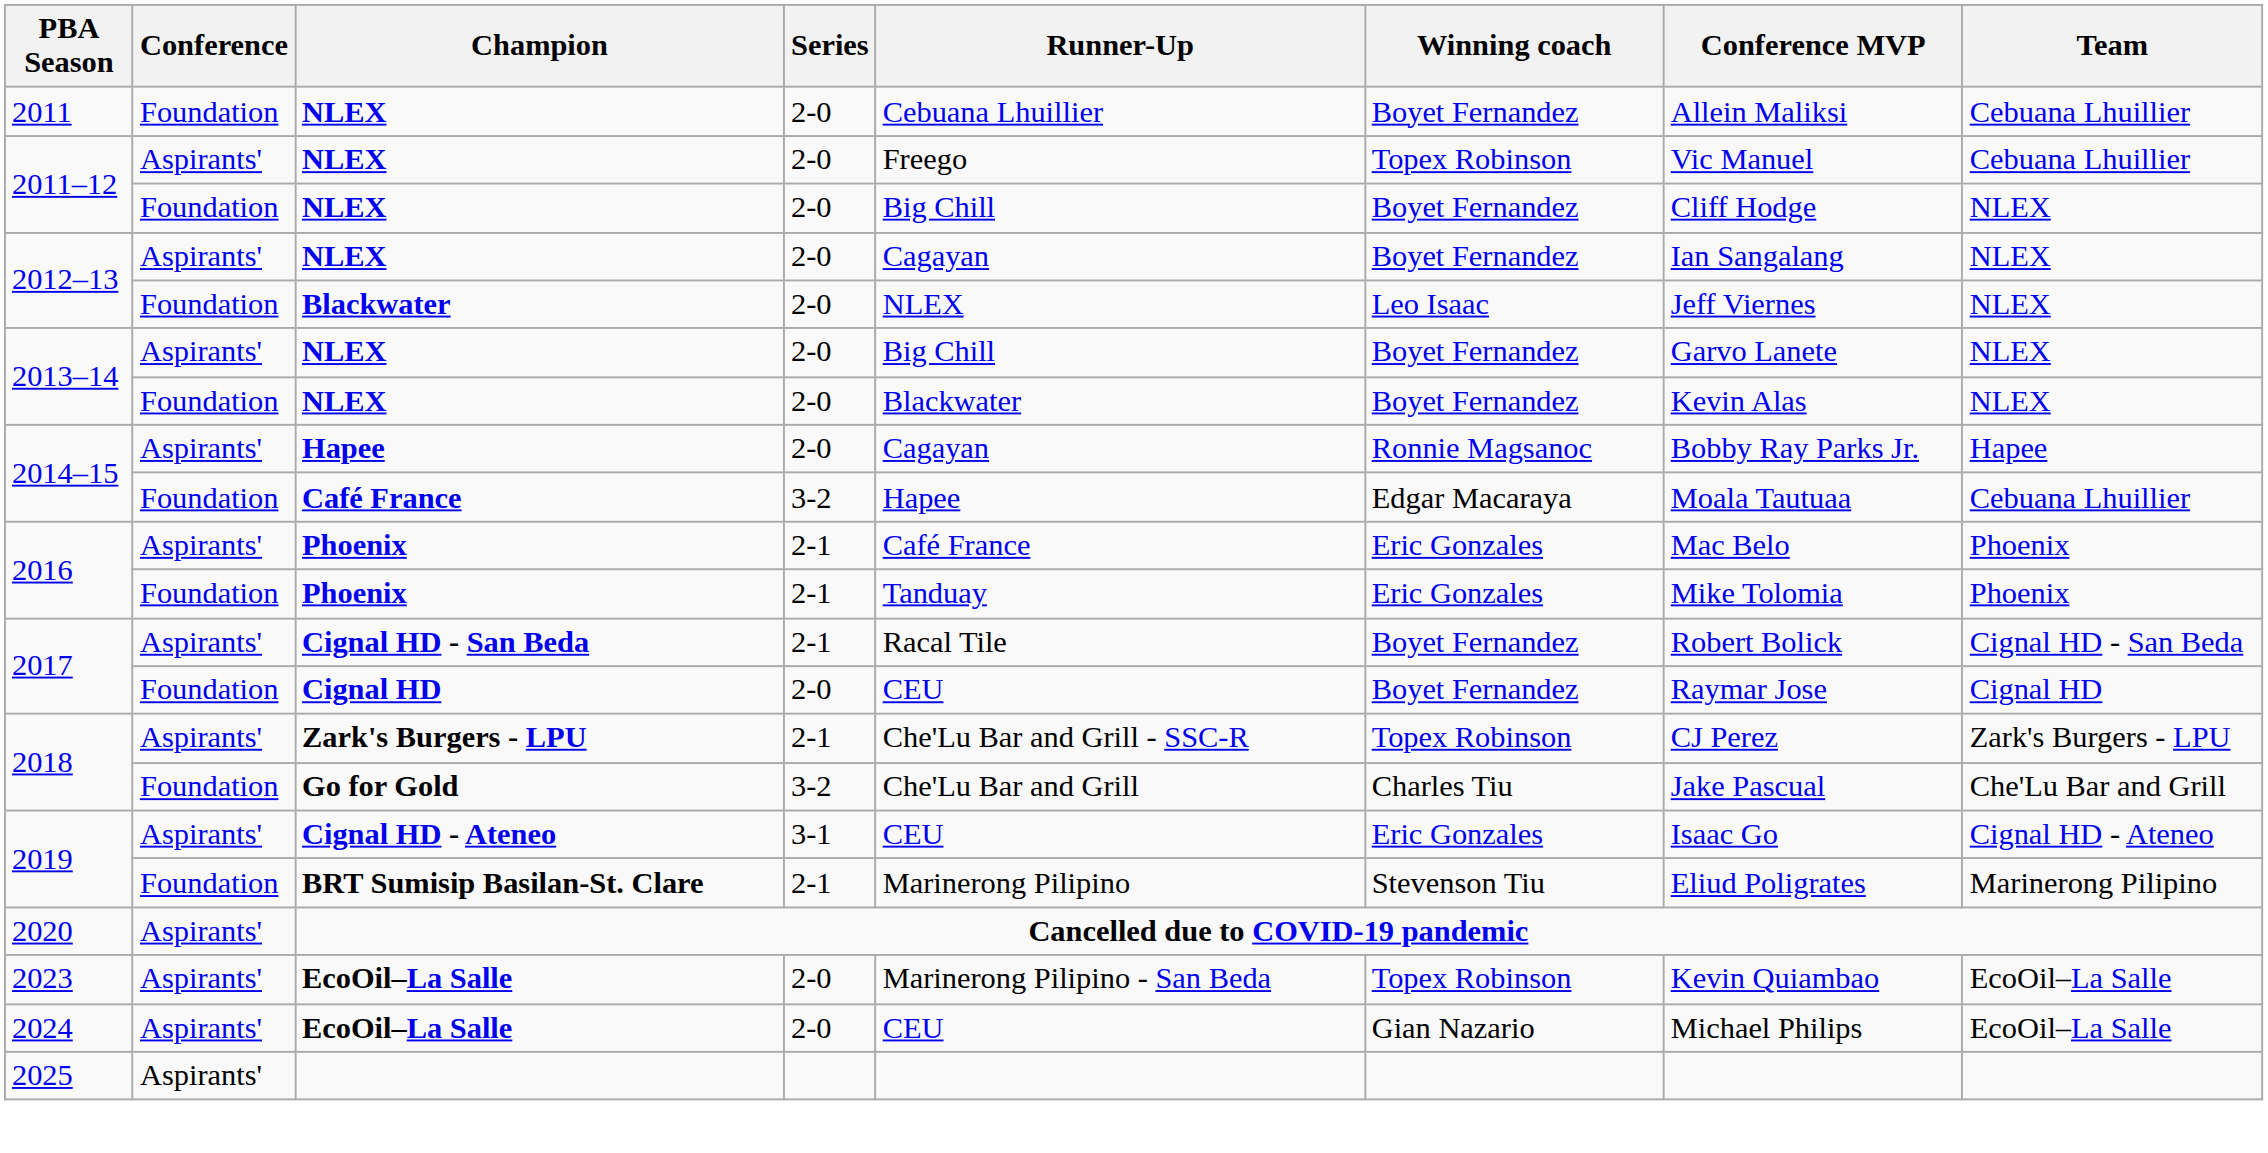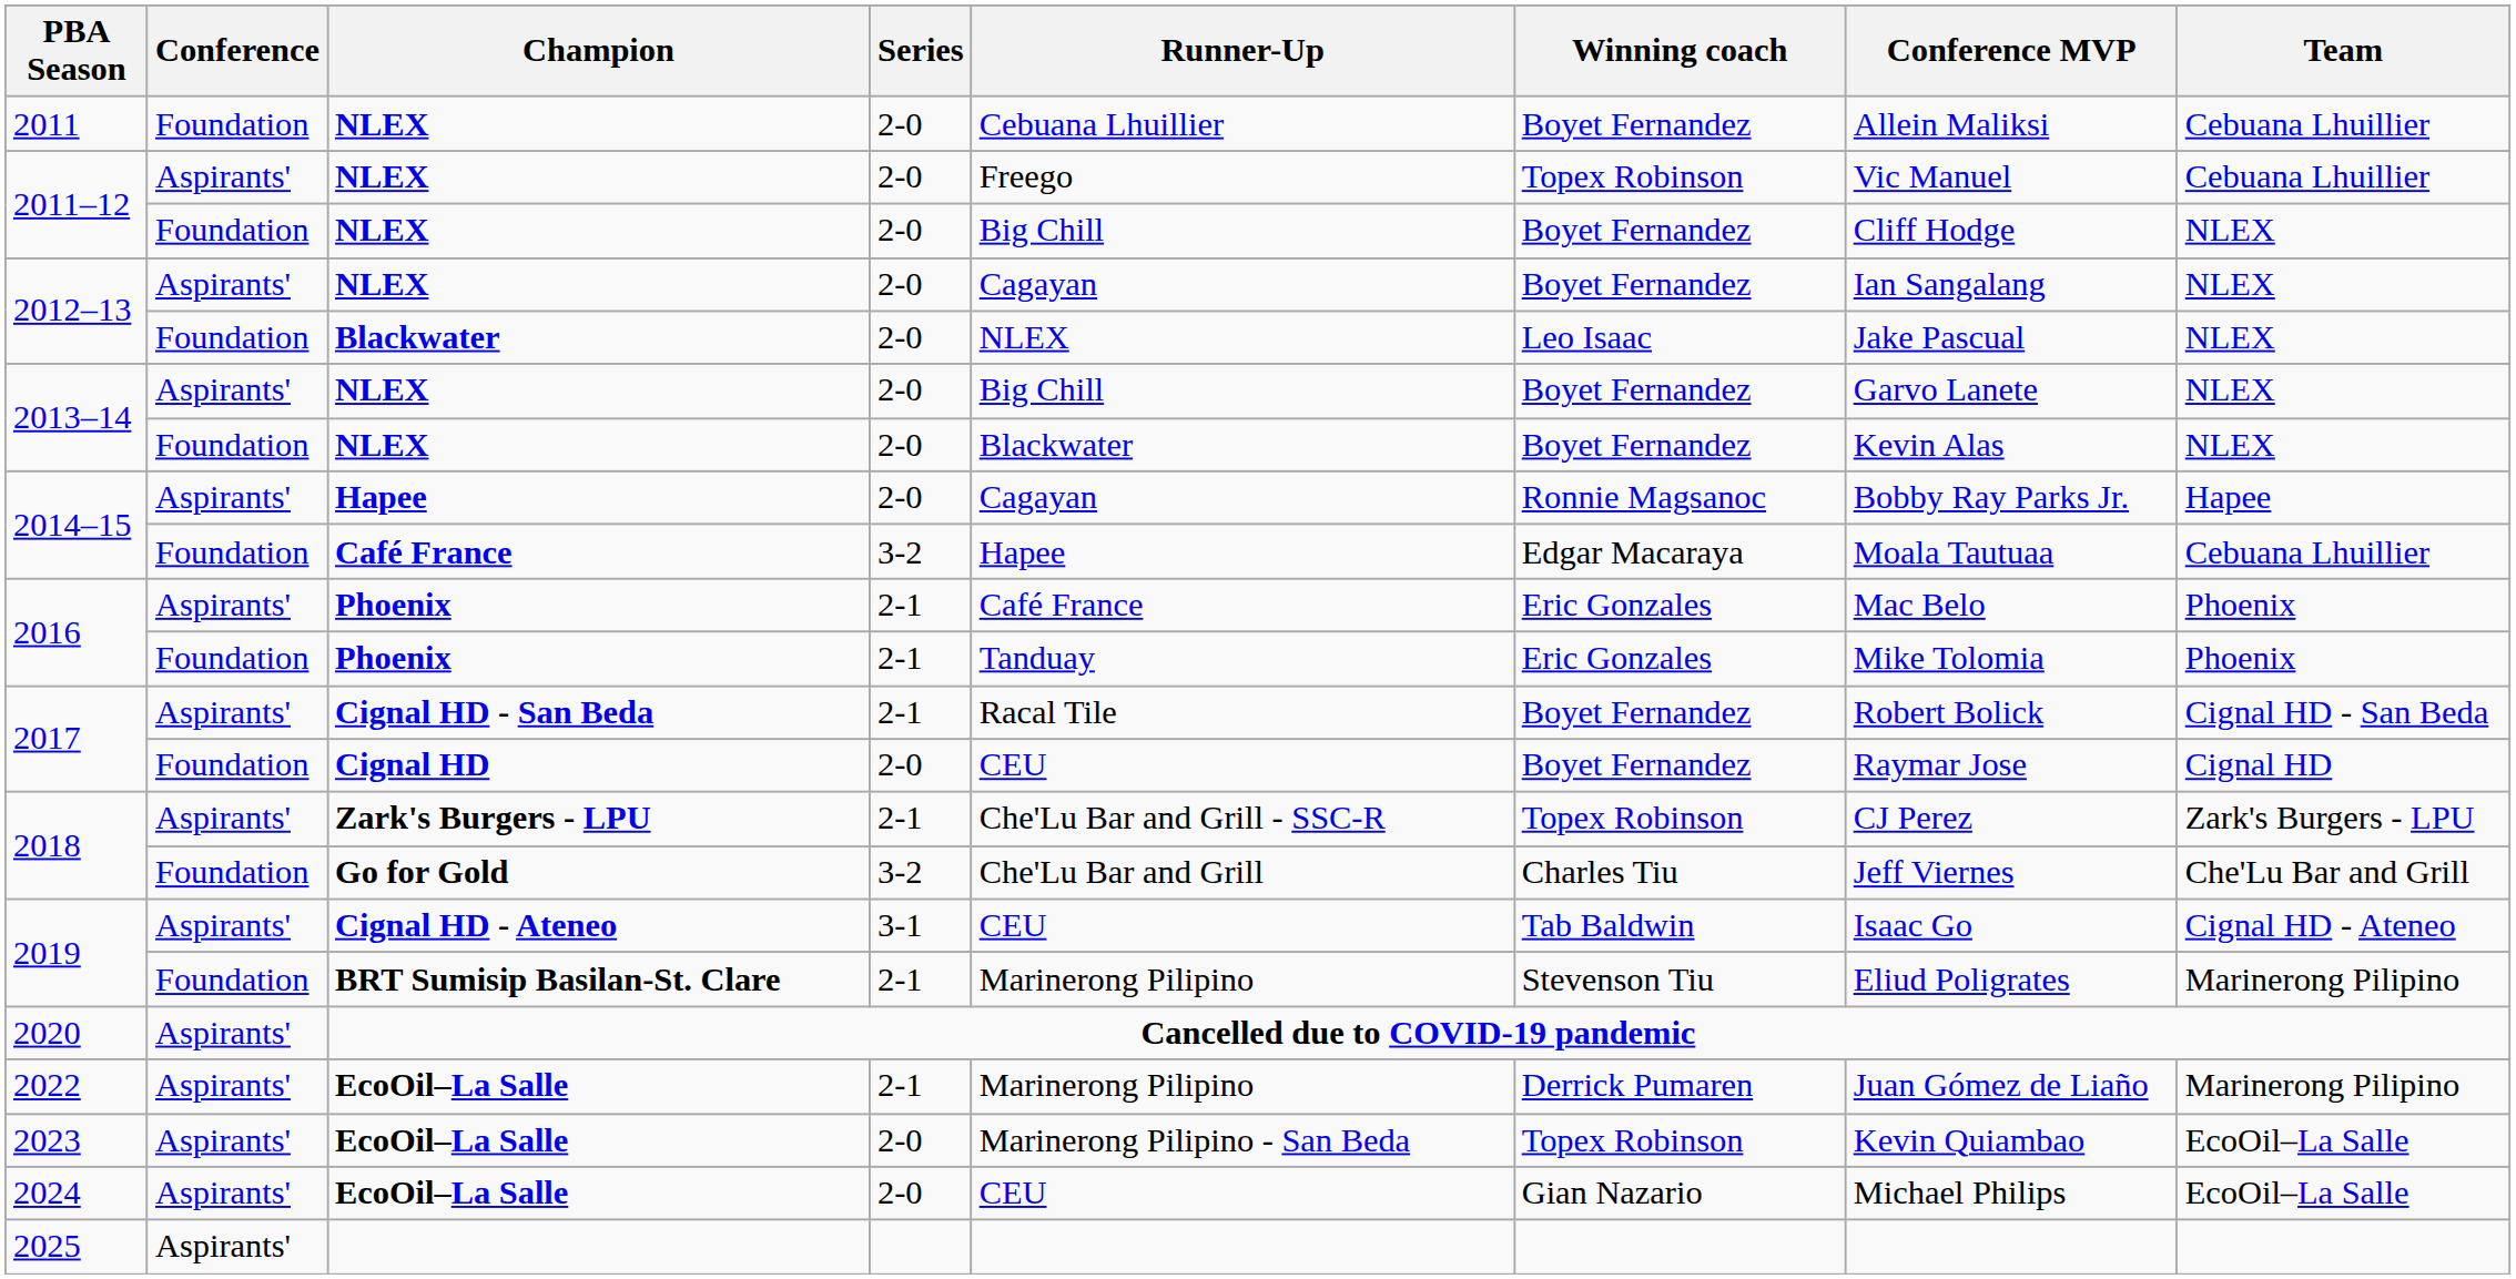2012–13 / Foundation | Conference MVP: Jeff Viernes -> Jake Pascual
2018 / Foundation | Conference MVP: Jake Pascual -> Jeff Viernes
2019 / Aspirants' | Winning coach: Eric Gonzales -> Tab Baldwin
+ row: 2022 | Aspirants' | EcoOil–La Salle | 2-1 | Marinerong Pilipino | Derrick Pumaren | Juan Gómez de Liaño | Marinerong Pilipino
